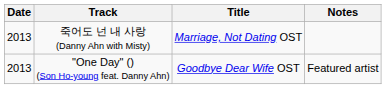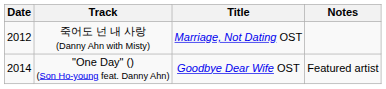죽어도 넌 내 사랑 (Danny Ahn with Misty) | Date: 2013 -> 2012
"One Day" () (Son Ho-young feat. Danny Ahn) | Date: 2013 -> 2014
